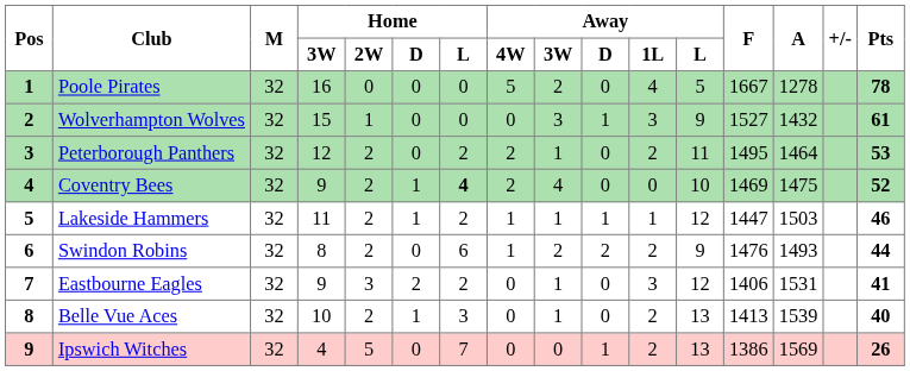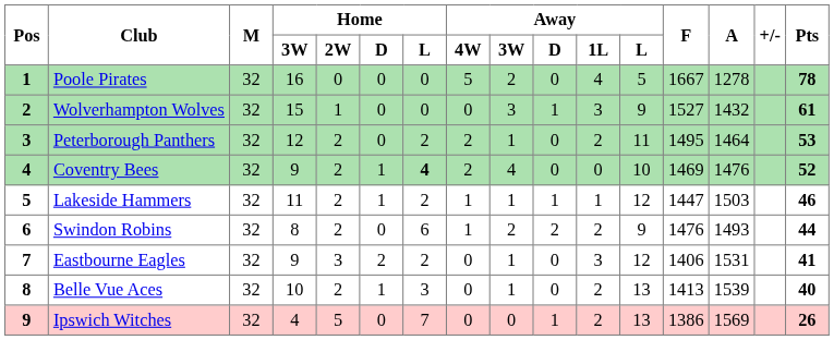Coventry Bees | A: 1475 -> 1476
